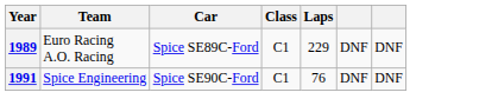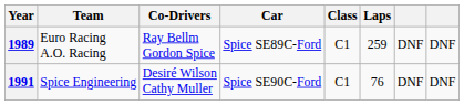+ column: Co-Drivers | Ray Bellm Gordon Spice | Desiré Wilson Cathy Muller
1989 | Laps: 229 -> 259
